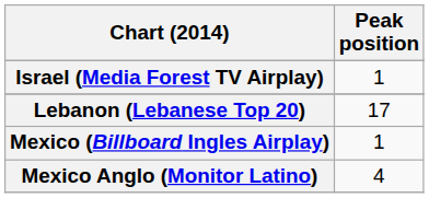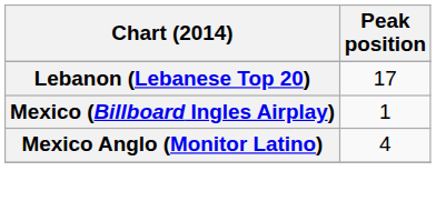- row: Israel (Media Forest TV Airplay) | 1
